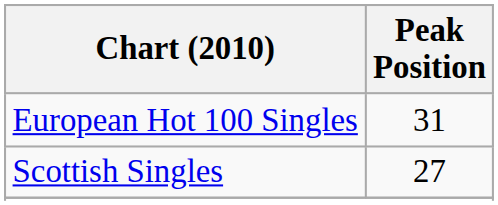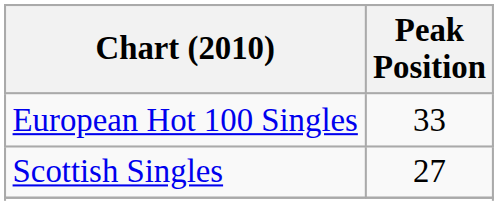European Hot 100 Singles | Peak Position: 31 -> 33
